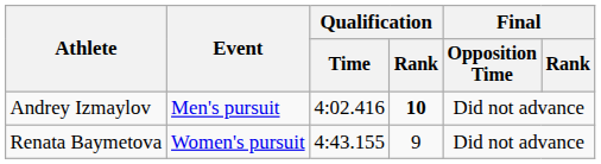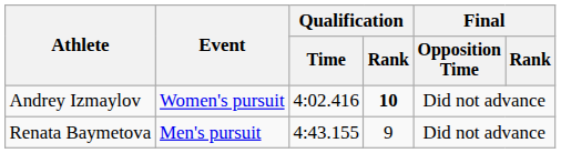Andrey Izmaylov | Event: Men's pursuit -> Women's pursuit
Renata Baymetova | Event: Women's pursuit -> Men's pursuit
